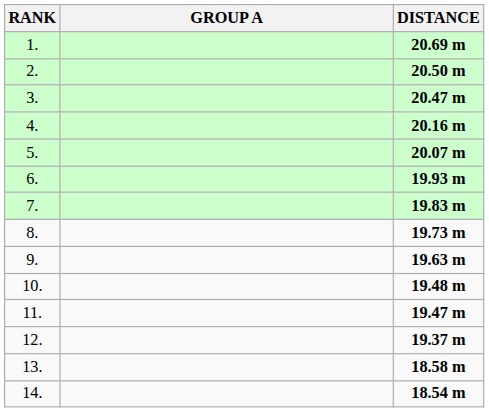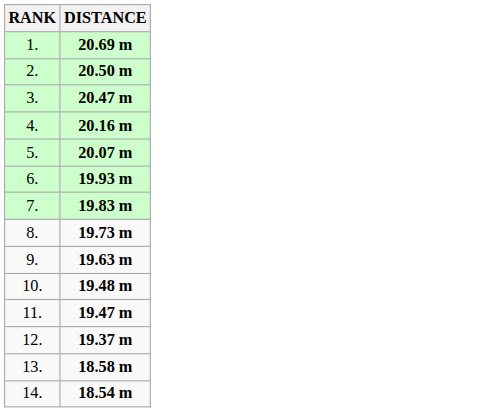- column: GROUP A
